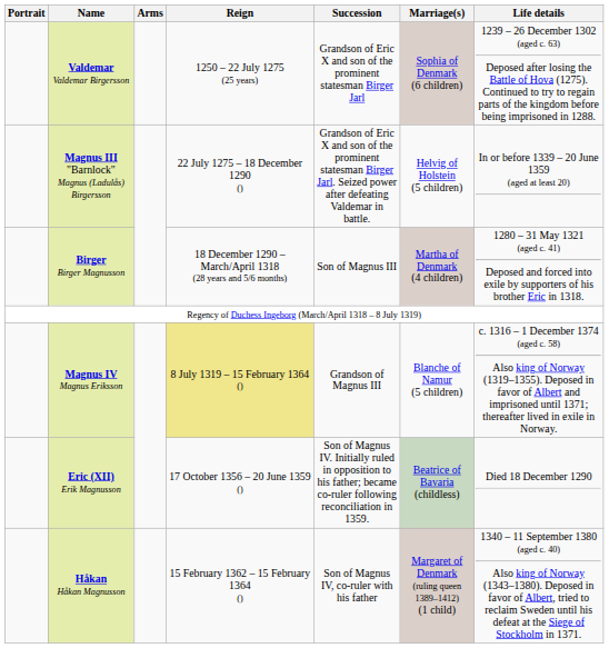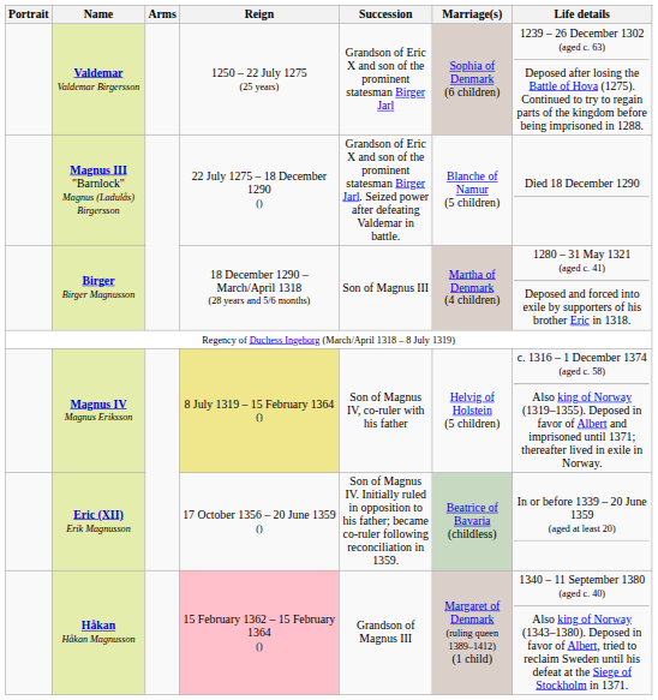Magnus III "Barnlock" Magnus (Ladulås) Birgersson | Marriage(s): Helvig of Holstein (5 children) -> Blanche of Namur (5 children)
Magnus III "Barnlock" Magnus (Ladulås) Birgersson | Life details: In or before 1339 – 20 June 1359 (aged at least 20) -> Died 18 December 1290
Magnus IV Magnus Eriksson | Succession: Grandson of Magnus III -> Son of Magnus IV, co-ruler with his father
Magnus IV Magnus Eriksson | Marriage(s): Blanche of Namur (5 children) -> Helvig of Holstein (5 children)
Eric (XII) Erik Magnusson | Life details: Died 18 December 1290 -> In or before 1339 – 20 June 1359 (aged at least 20)
Håkan Håkan Magnusson | Reign: no background -> pink background
Håkan Håkan Magnusson | Succession: Son of Magnus IV, co-ruler with his father -> Grandson of Magnus III
